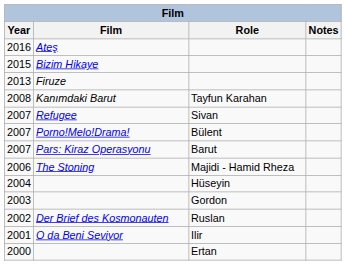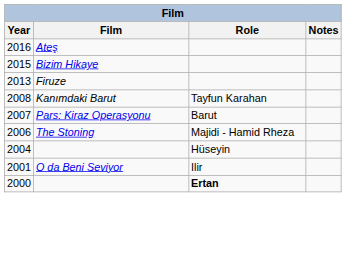- row: 2007 | Refugee | Sivan
- row: 2007 | Porno!Melo!Drama! | Bülent
- row: 2003 | Gordon
- row: 2002 | Der Brief des Kosmonauten | Ruslan
2000 | Role: normal -> bold
